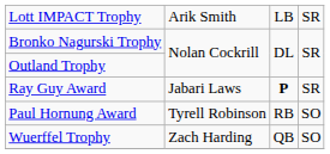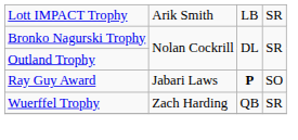Ray Guy Award | column 4: SR -> SO
- row: Paul Hornung Award | Tyrell Robinson | RB | SO
Wuerffel Trophy | column 4: SO -> SR
